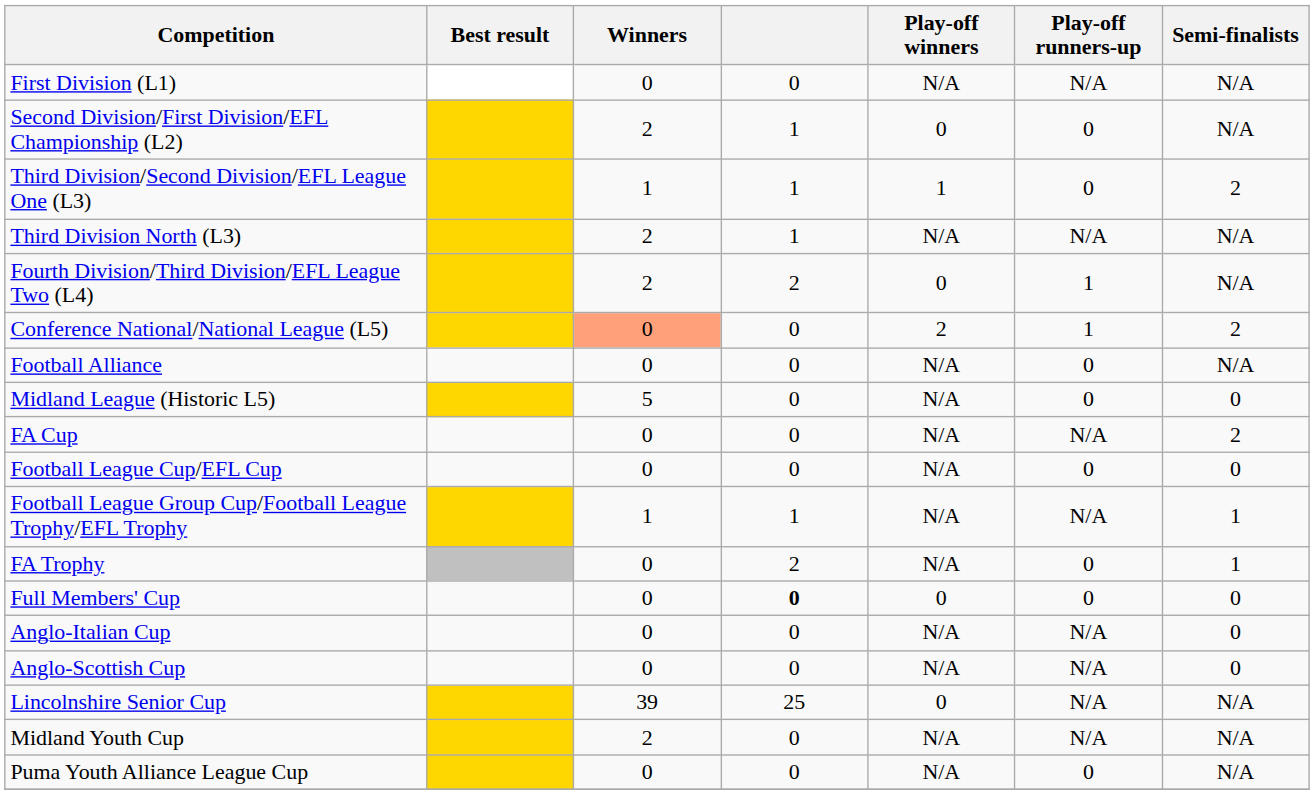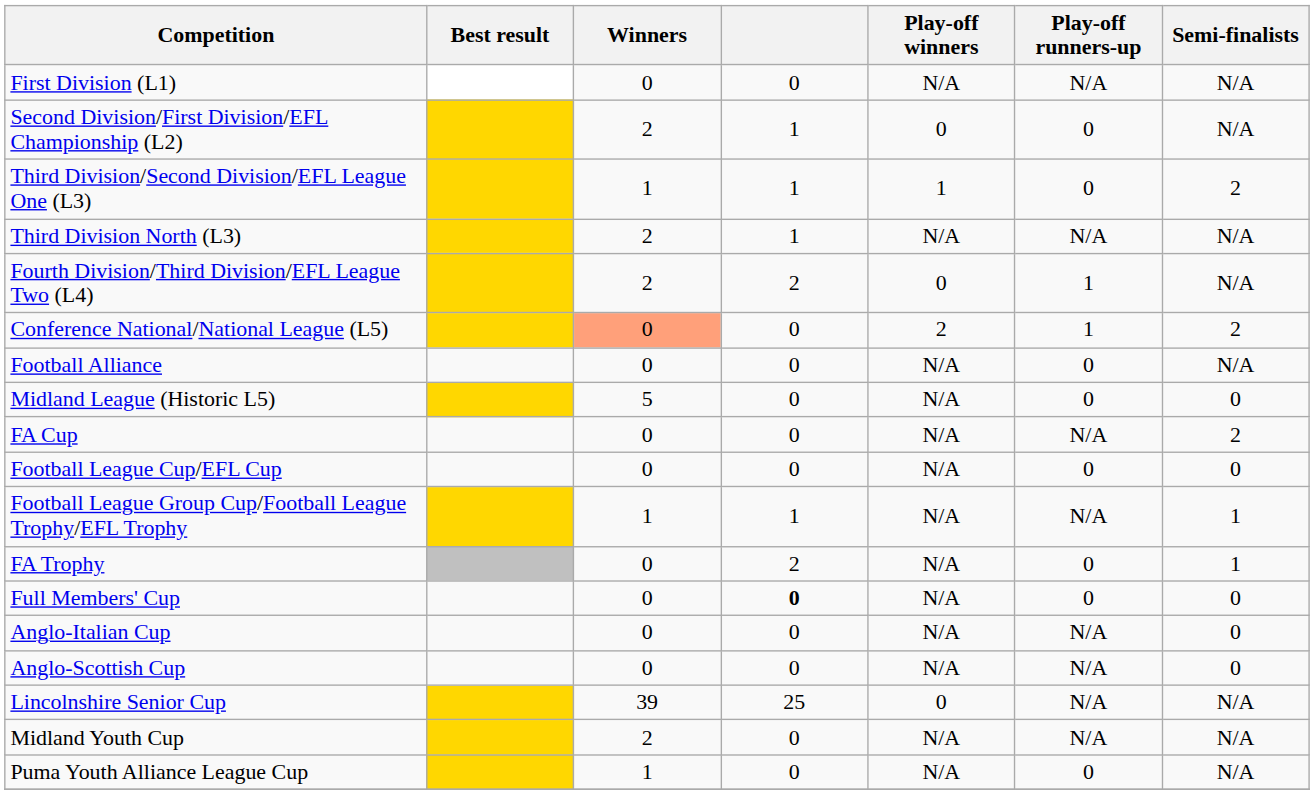Full Members' Cup | Play-off winners: 0 -> N/A
Puma Youth Alliance League Cup | Winners: 0 -> 1
